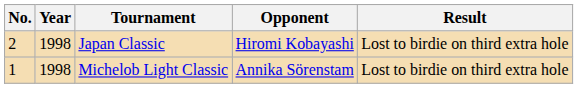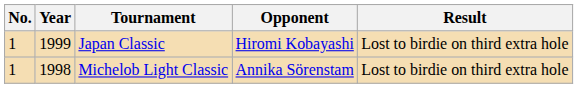Japan Classic | No.: 2 -> 1
Japan Classic | Year: 1998 -> 1999
